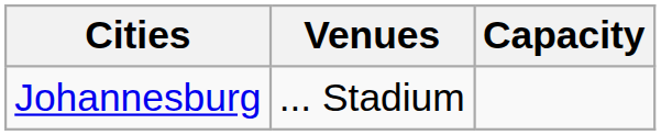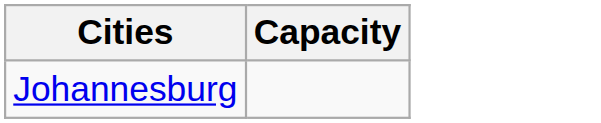- column: Venues | ... Stadium
